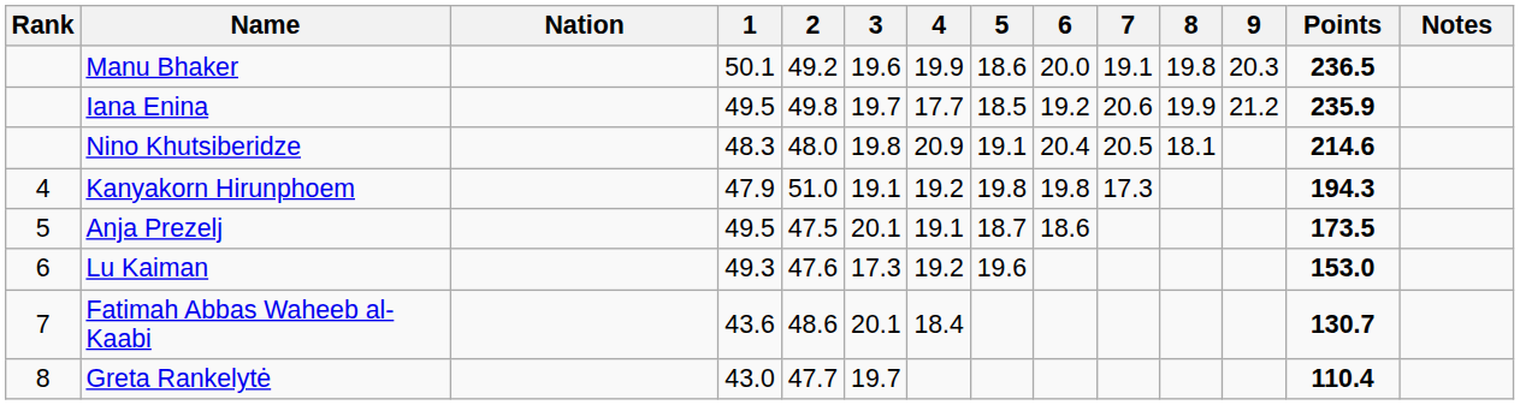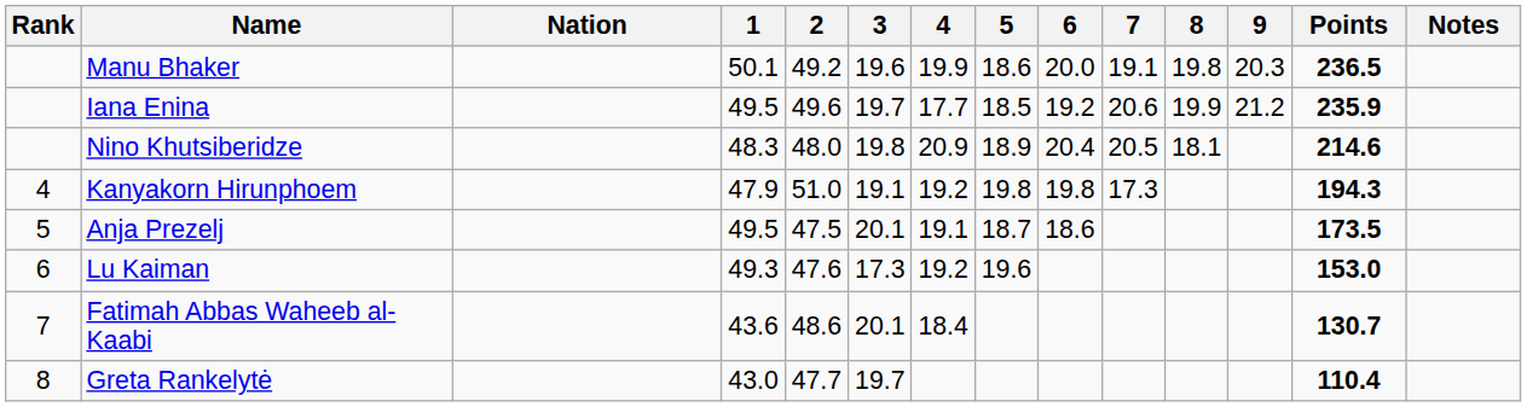Iana Enina | 2: 49.8 -> 49.6
Nino Khutsiberidze | 5: 19.1 -> 18.9
